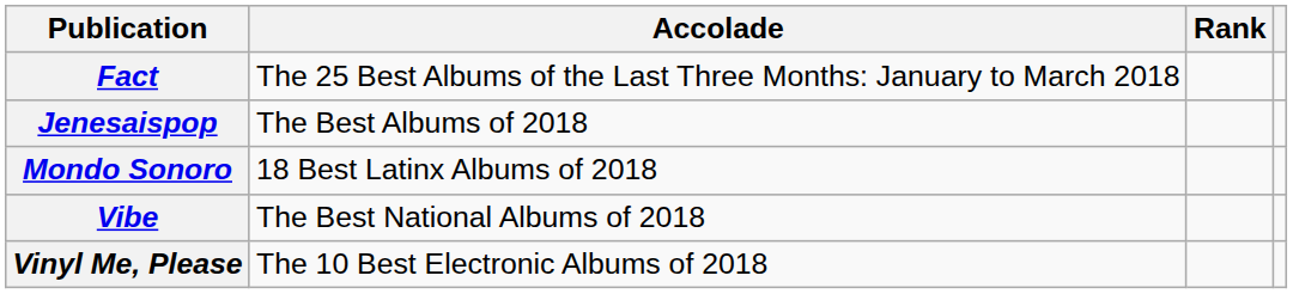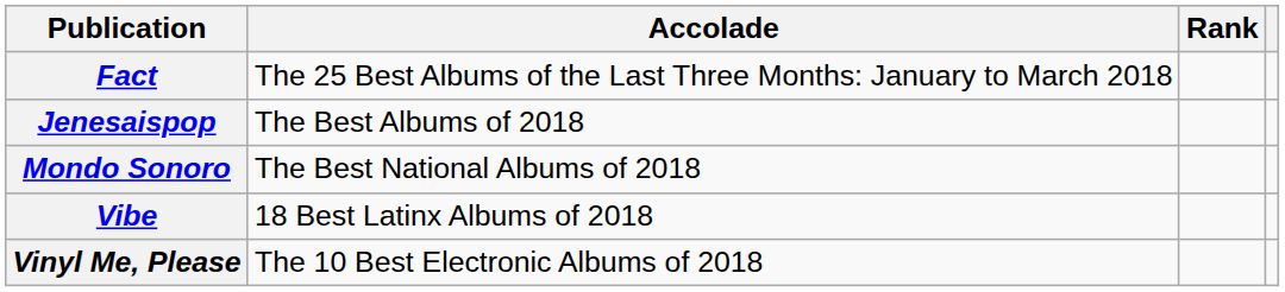Mondo Sonoro | Accolade: 18 Best Latinx Albums of 2018 -> The Best National Albums of 2018
Vibe | Accolade: The Best National Albums of 2018 -> 18 Best Latinx Albums of 2018
